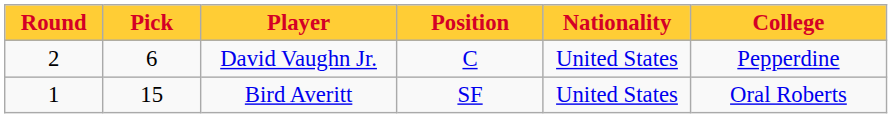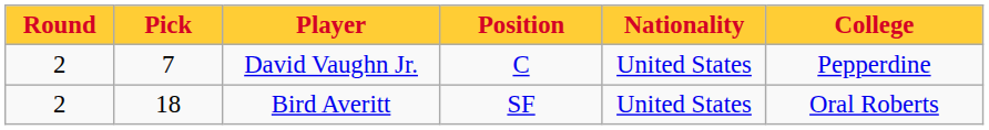David Vaughn Jr. | Pick: 6 -> 7
Bird Averitt | Round: 1 -> 2
Bird Averitt | Pick: 15 -> 18
